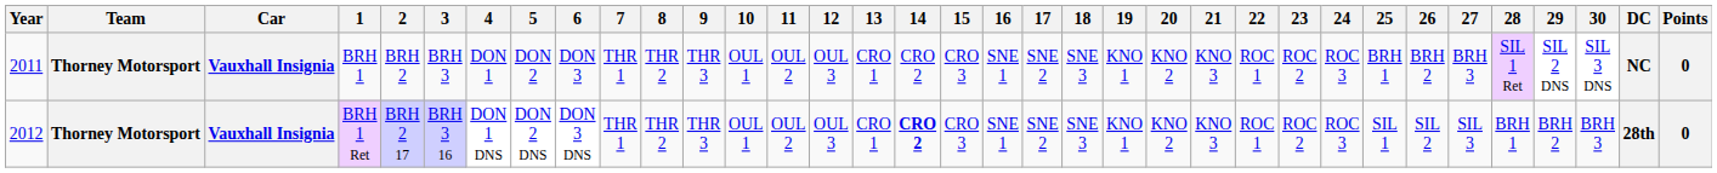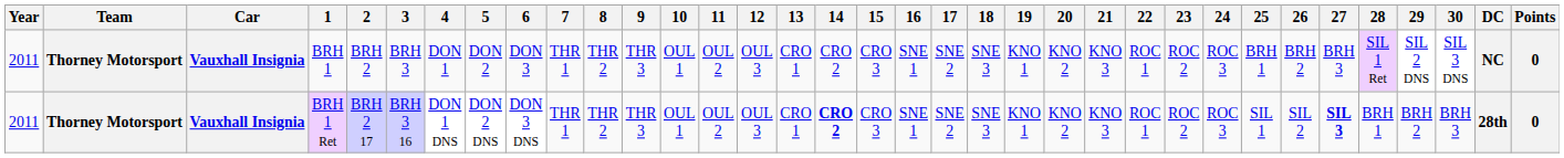BRH 1 Ret | Year: 2012 -> 2011
BRH 1 Ret | 27: normal -> bold
